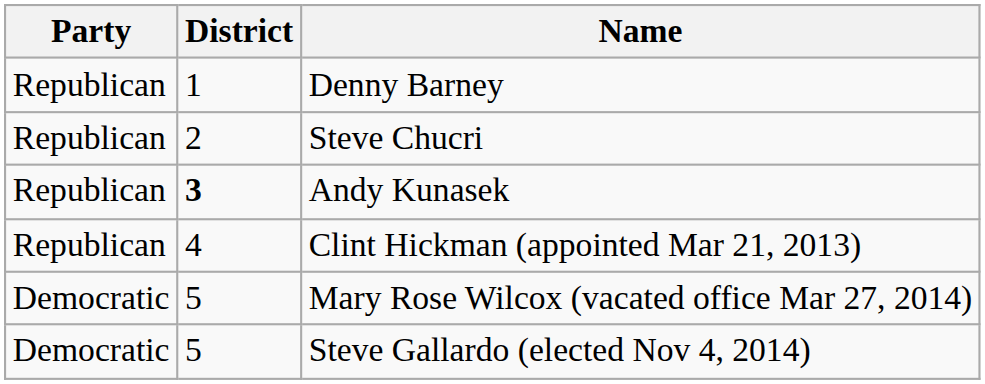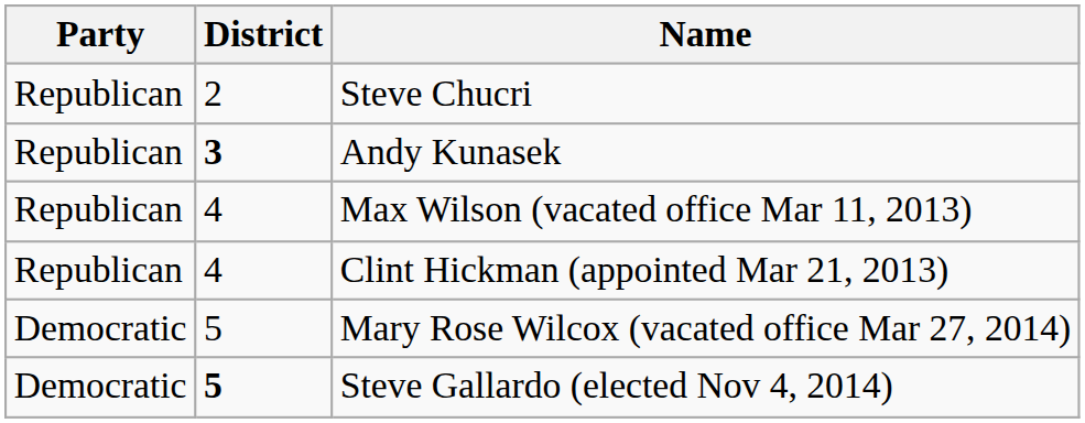- row: Republican | 1 | Denny Barney
+ row: Republican | 4 | Max Wilson (vacated office Mar 11, 2013)
Steve Gallardo (elected Nov 4, 2014) | District: normal -> bold
